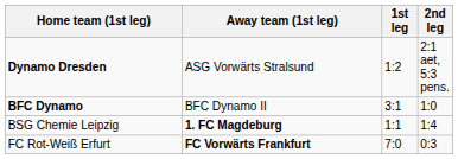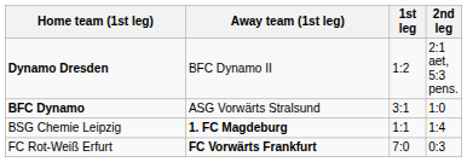Dynamo Dresden | Away team (1st leg): ASG Vorwärts Stralsund -> BFC Dynamo II
BFC Dynamo | Away team (1st leg): BFC Dynamo II -> ASG Vorwärts Stralsund
